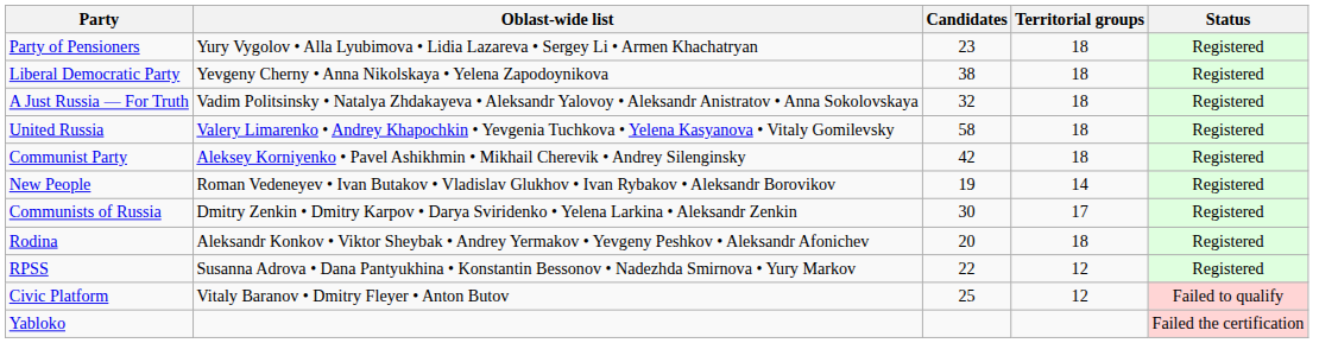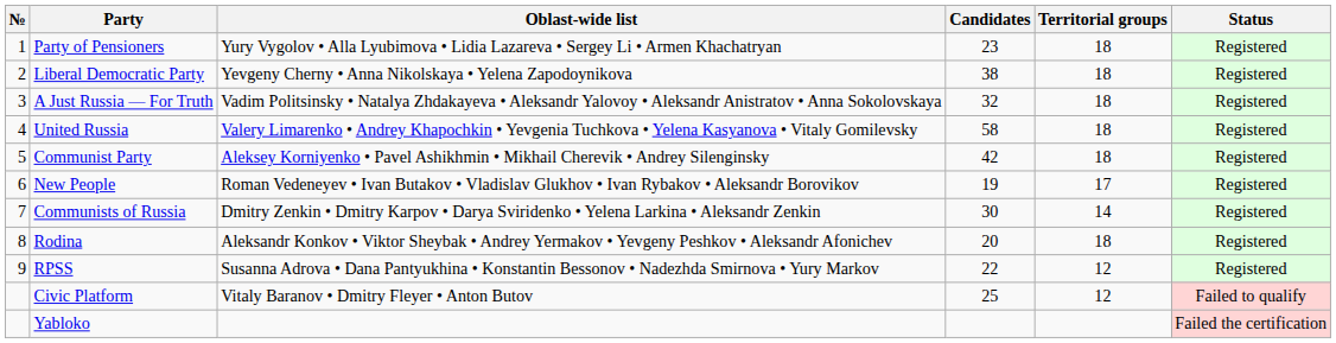+ column: № | 1 | 2 | 3 | 4 | 5 | 6 | 7 | 8 | 9
New People | Territorial groups: 14 -> 17
Communists of Russia | Territorial groups: 17 -> 14
